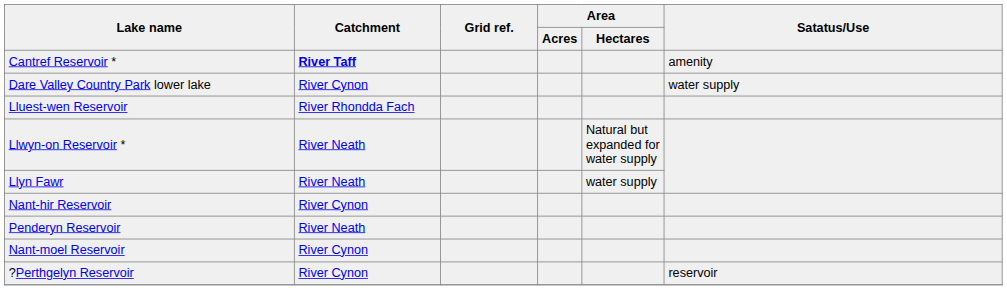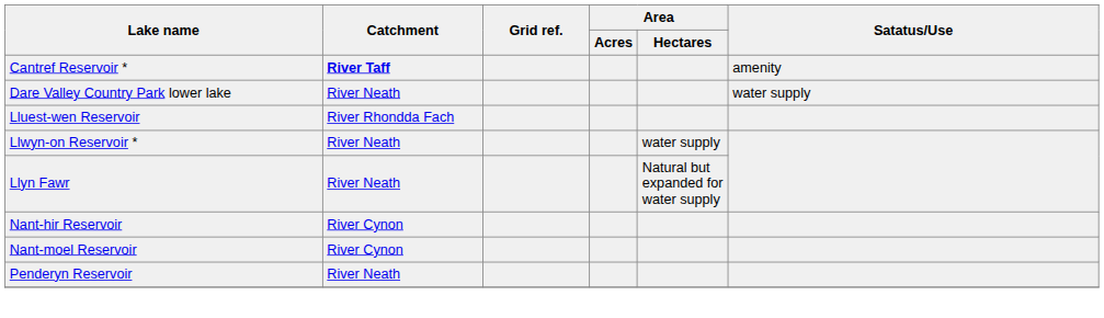Dare Valley Country Park lower lake | Catchment: River Cynon -> River Neath
Llwyn-on Reservoir * | Area / Hectares: Natural but expanded for water supply -> water supply
Llyn Fawr | Area / Hectares: water supply -> Natural but expanded for water supply
rows swapped: Nant-moel Reservoir <-> Penderyn Reservoir
- row: ?Perthgelyn Reservoir | River Cynon | reservoir
